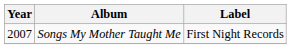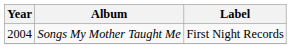Songs My Mother Taught Me | Year: 2007 -> 2004
